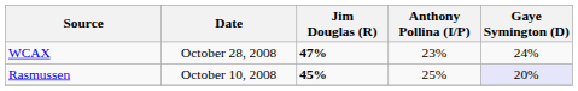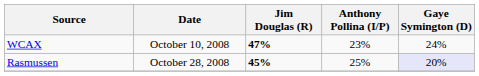WCAX | Date: October 28, 2008 -> October 10, 2008
Rasmussen | Date: October 10, 2008 -> October 28, 2008
